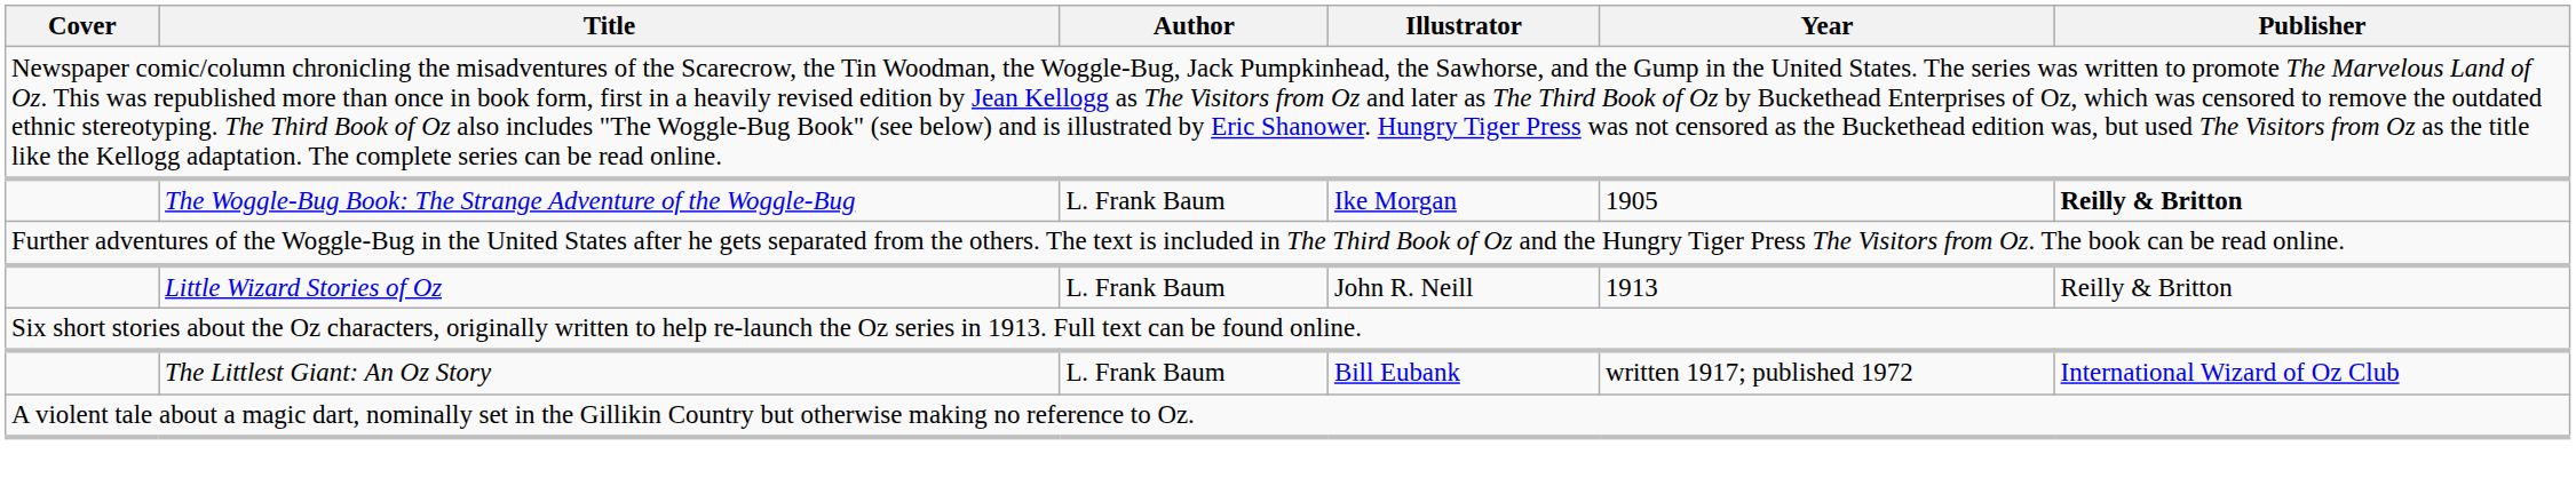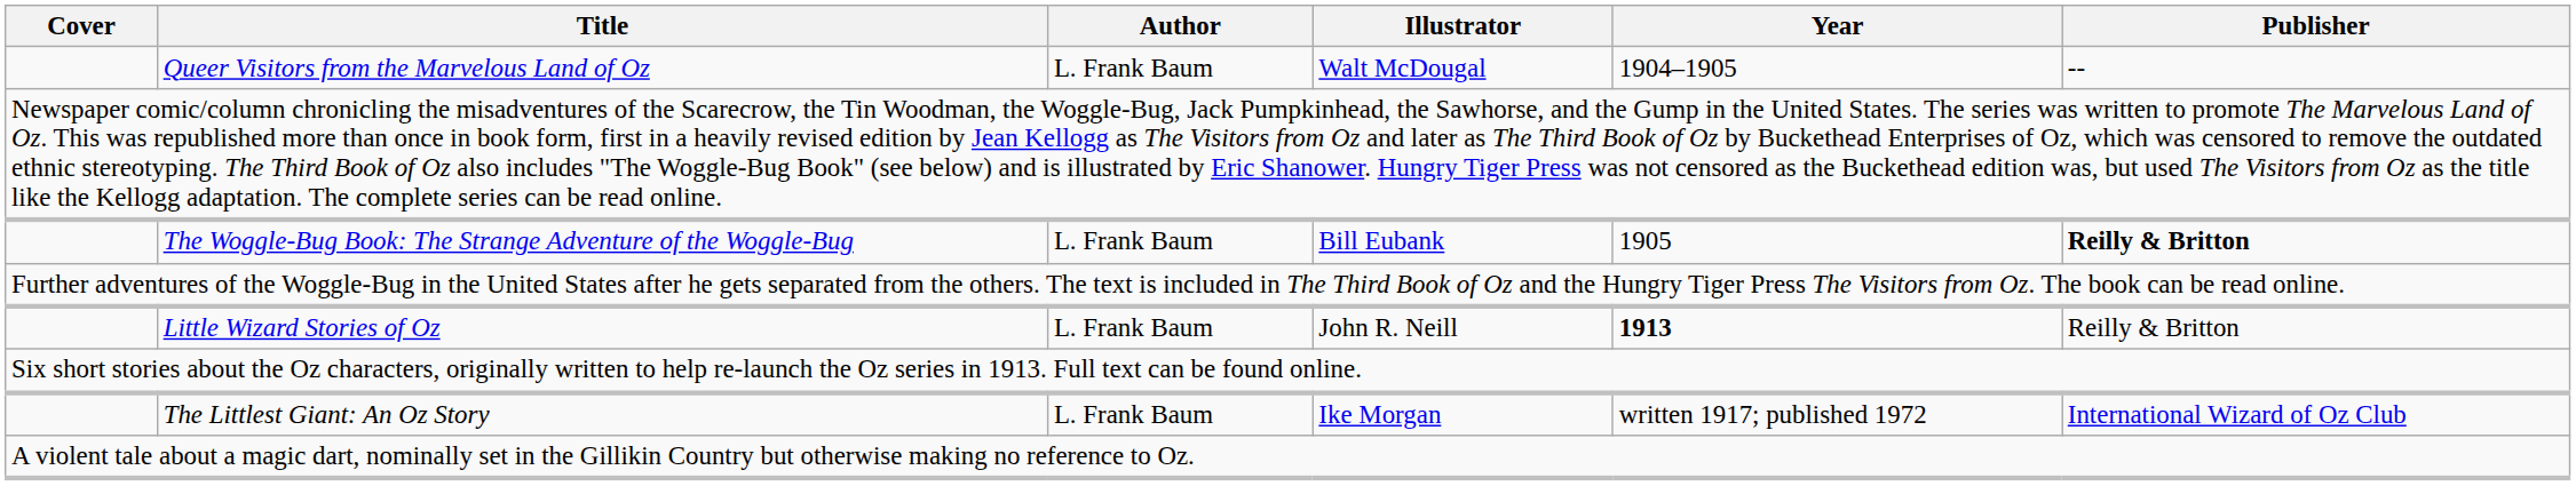+ row: Queer Visitors from the Marvelous Land of Oz | L. Frank Baum | Walt McDougal | 1904–1905 | --
The Woggle-Bug Book: The Strange Adventure of the Woggle-Bug | Illustrator: Ike Morgan -> Bill Eubank
Little Wizard Stories of Oz | Year: normal -> bold
The Littlest Giant: An Oz Story | Illustrator: Bill Eubank -> Ike Morgan
